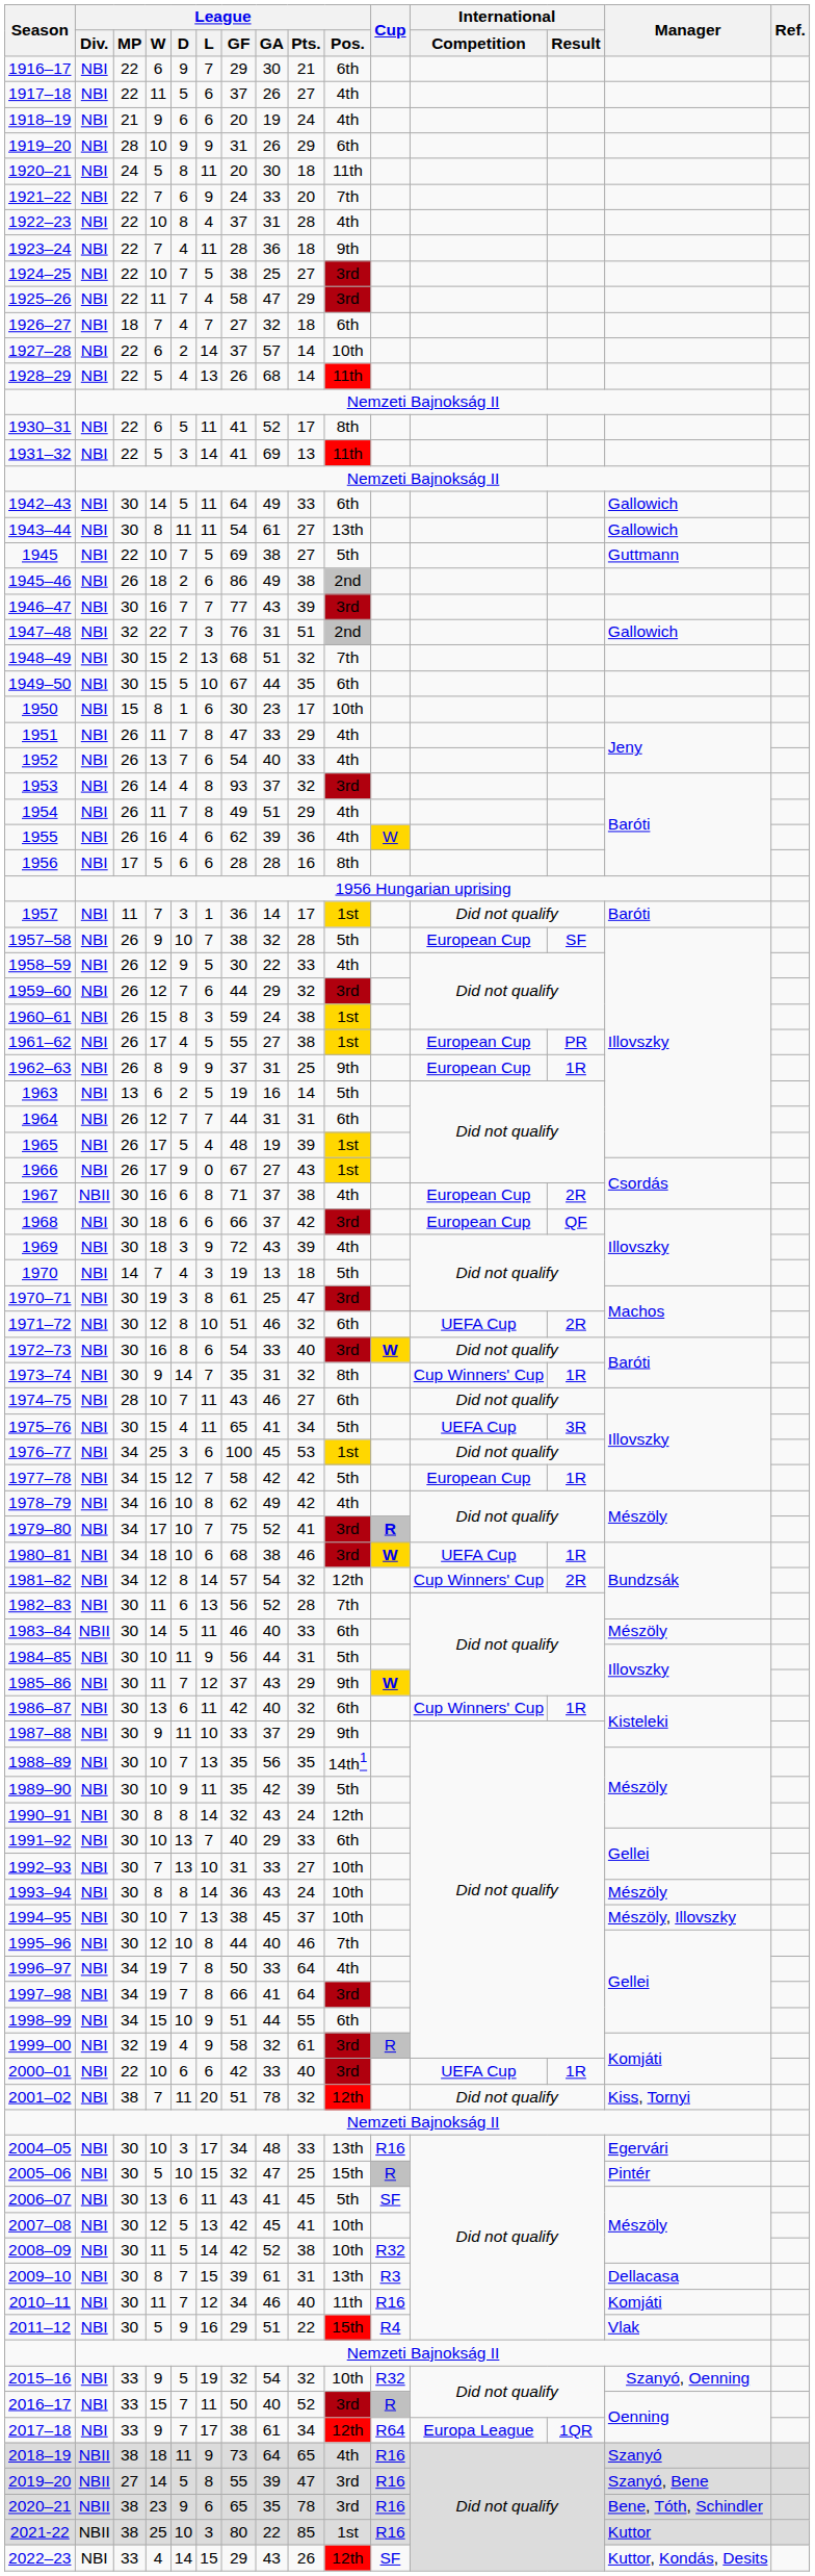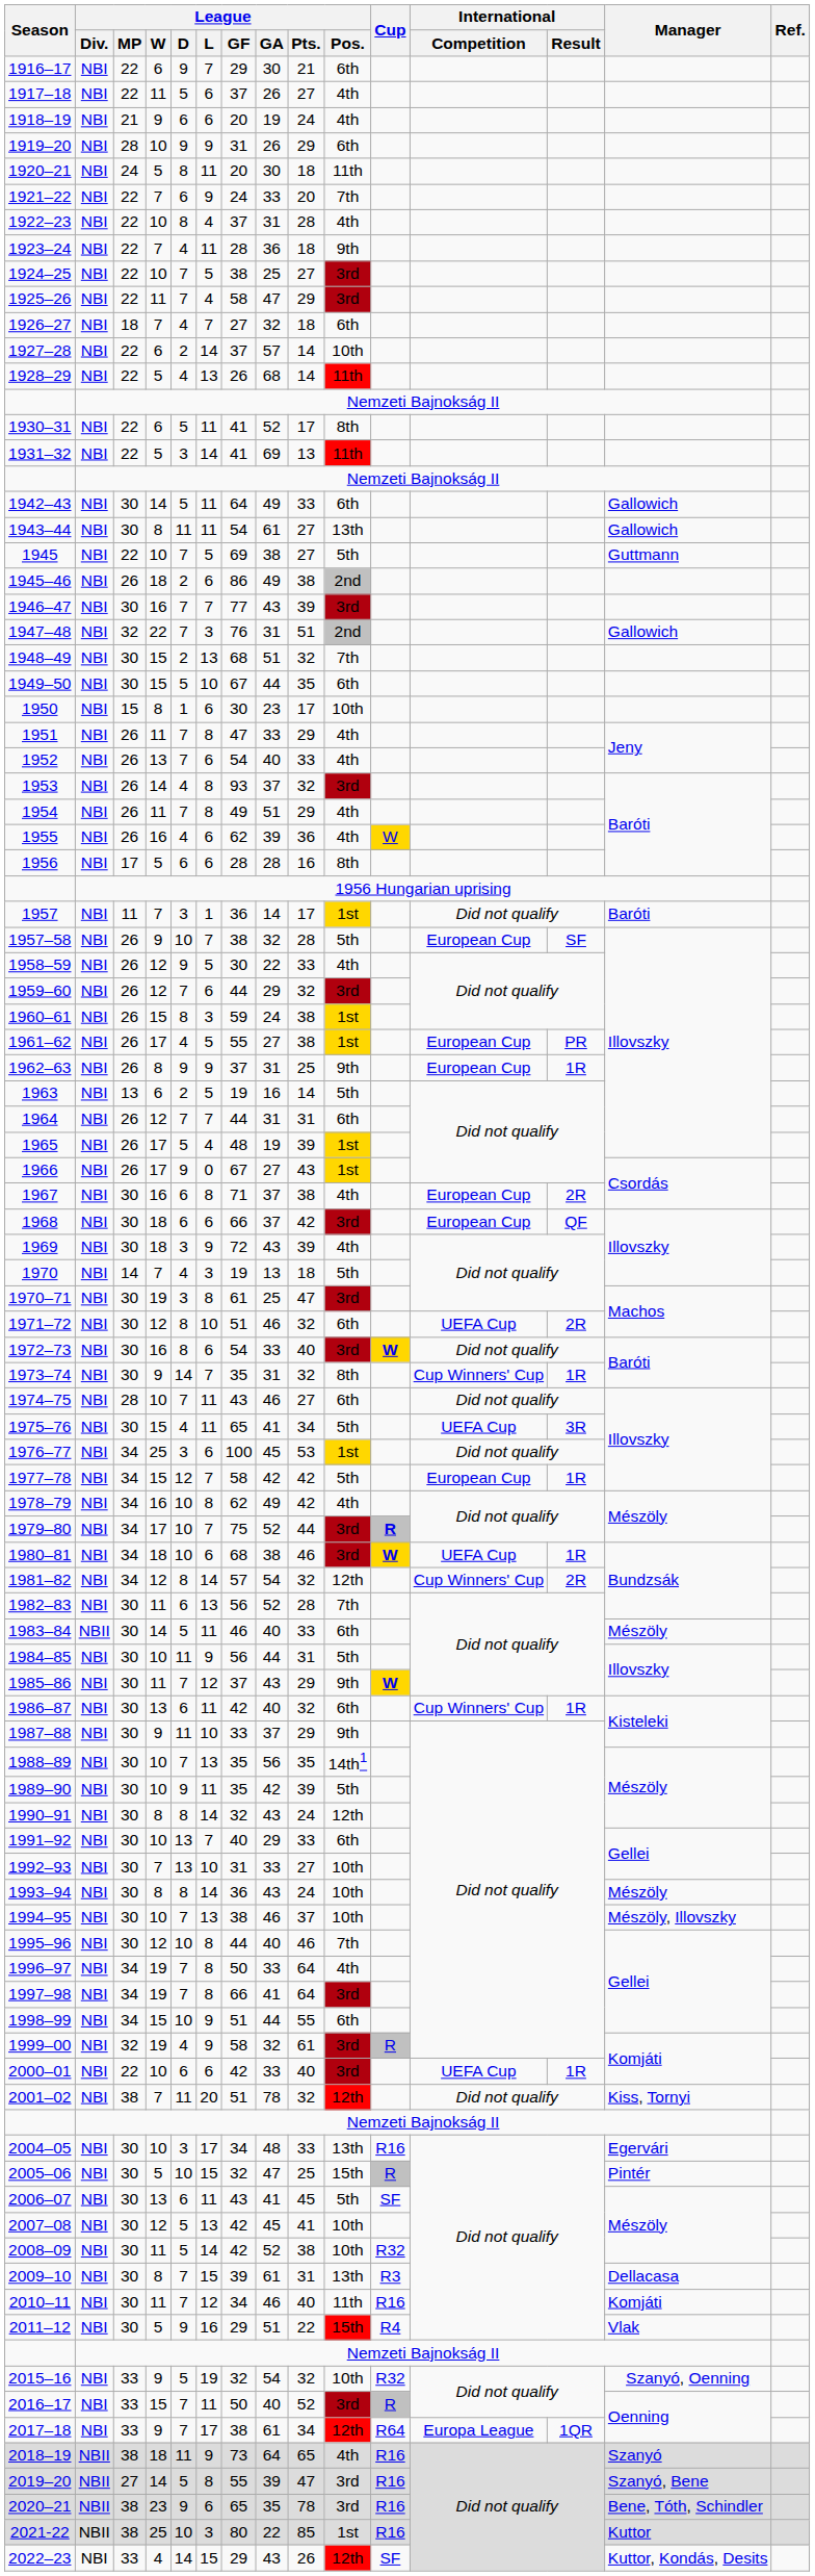1967 | League / Div.: NBII -> NBI
1979–80 | League / Pts.: 41 -> 44
1994–95 | League / GA: 45 -> 46
